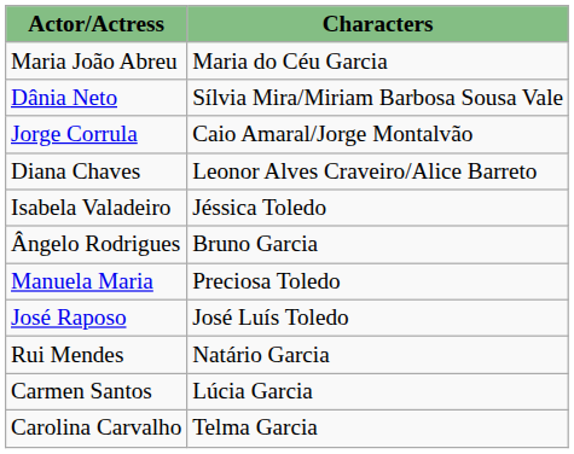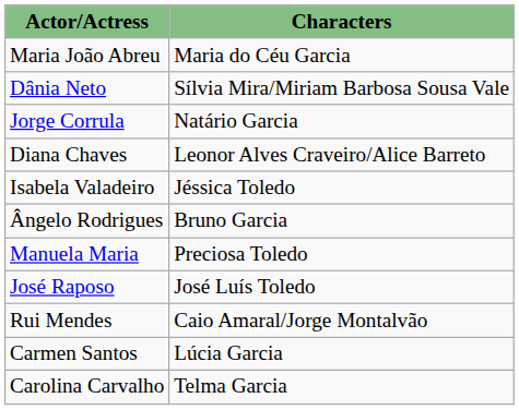Jorge Corrula | Characters: Caio Amaral/Jorge Montalvão -> Natário Garcia
Rui Mendes | Characters: Natário Garcia -> Caio Amaral/Jorge Montalvão
